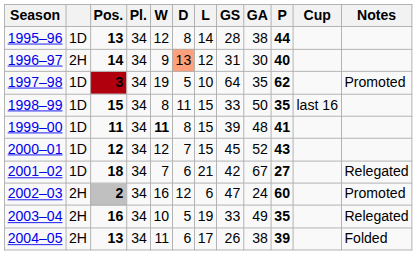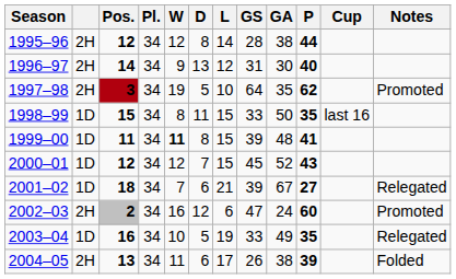1995–96 | column 2: 1D -> 2H
1995–96 | Pos.: 13 -> 12
1996–97 | D: lightsalmon background -> no background
1997–98 | column 2: 1D -> 2H
2001–02 | GS: 42 -> 39
2003–04 | column 2: 2H -> 1D
